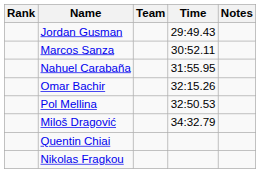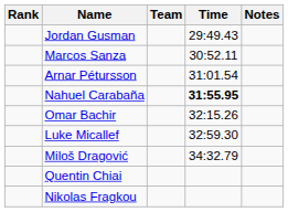+ row: Arnar Pétursson | 31:01.54
Nahuel Carabaña | Time: normal -> bold
- row: Pol Mellina | 32:50.53
+ row: Luke Micallef | 32:59.30
